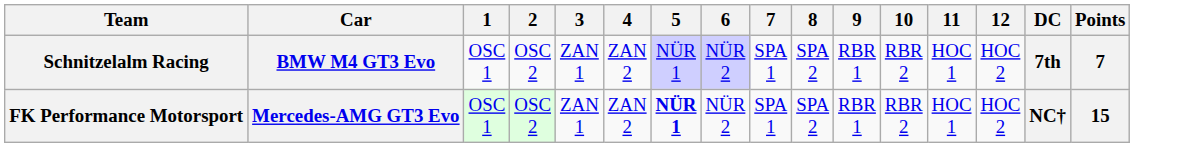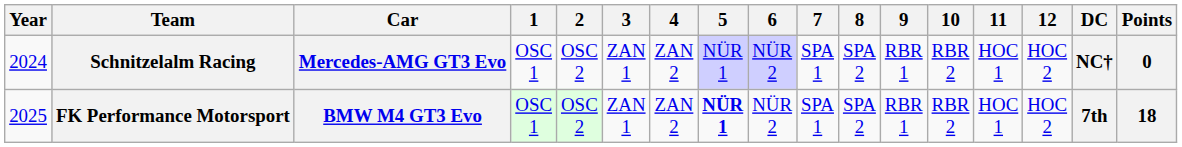+ column: Year | 2024 | 2025
Schnitzelalm Racing | Car: BMW M4 GT3 Evo -> Mercedes-AMG GT3 Evo
Schnitzelalm Racing | DC: 7th -> NC†
Schnitzelalm Racing | Points: 7 -> 0
FK Performance Motorsport | Car: Mercedes-AMG GT3 Evo -> BMW M4 GT3 Evo
FK Performance Motorsport | DC: NC† -> 7th
FK Performance Motorsport | Points: 15 -> 18
